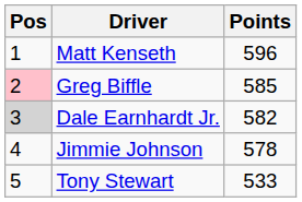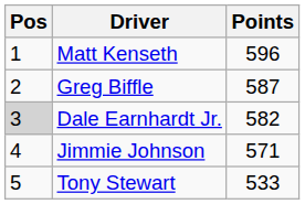Greg Biffle | Pos: pink background -> no background
Greg Biffle | Points: 585 -> 587
Jimmie Johnson | Points: 578 -> 571
